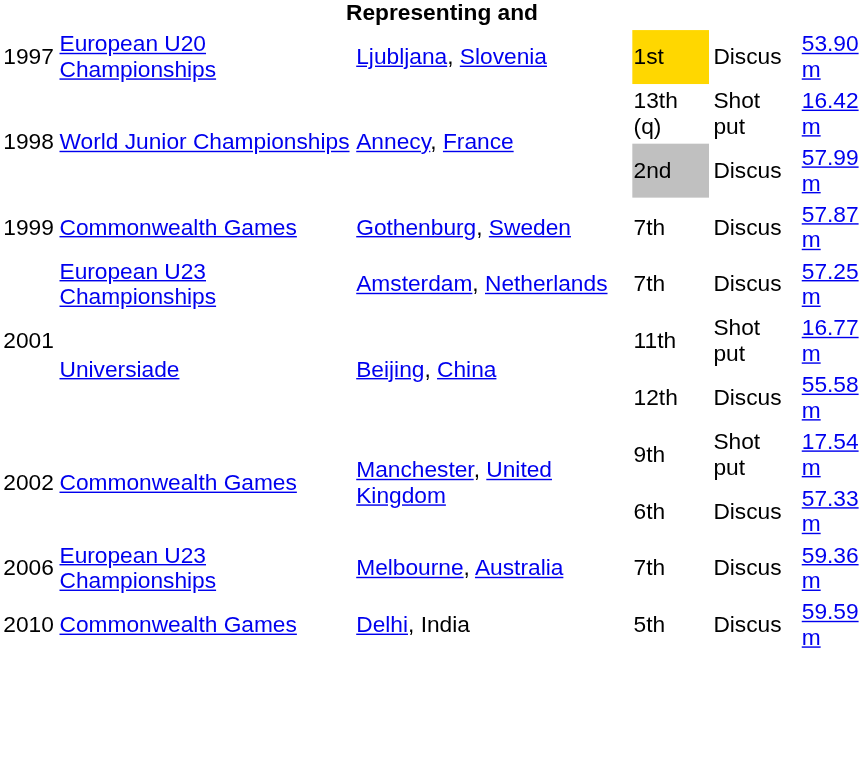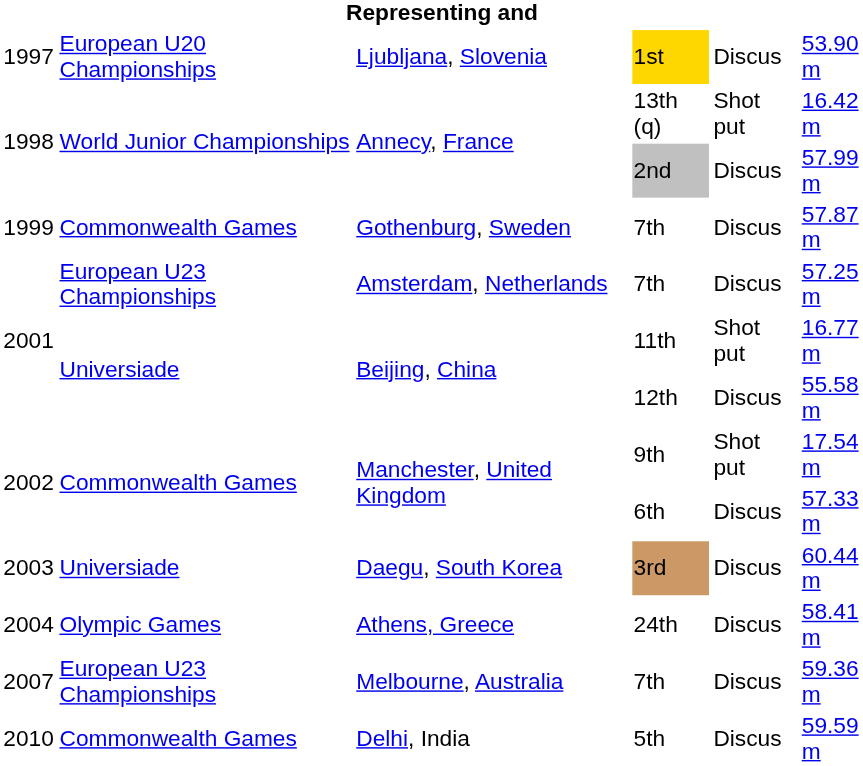+ row: 2003 | Universiade | Daegu, South Korea | 3rd | Discus | 60.44 m
+ row: 2004 | Olympic Games | Athens, Greece | 24th | Discus | 58.41 m
Melbourne, Australia / 7th | column 1: 2006 -> 2007
